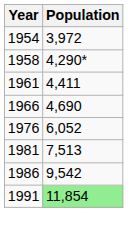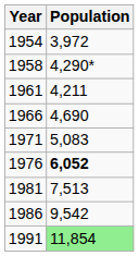1961 | Population: 4,411 -> 4,211
+ row: 1971 | 5,083
1976 | Population: normal -> bold
